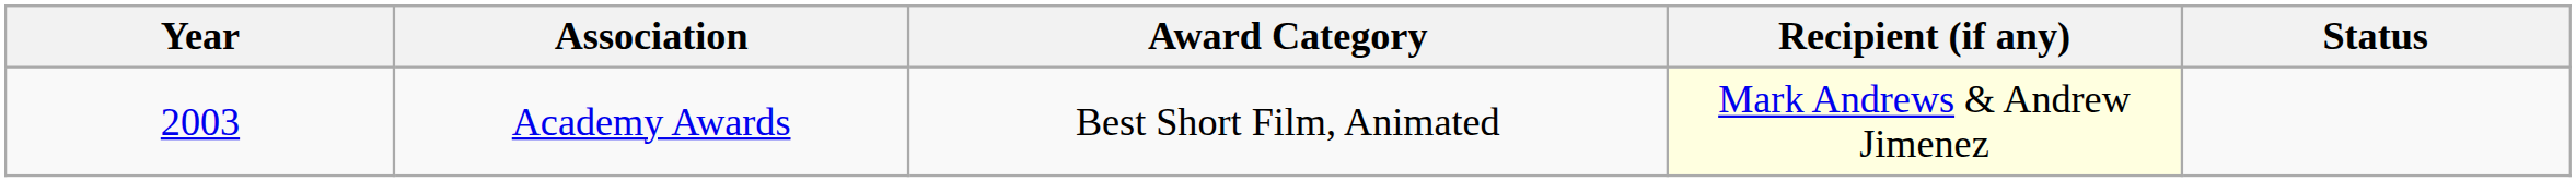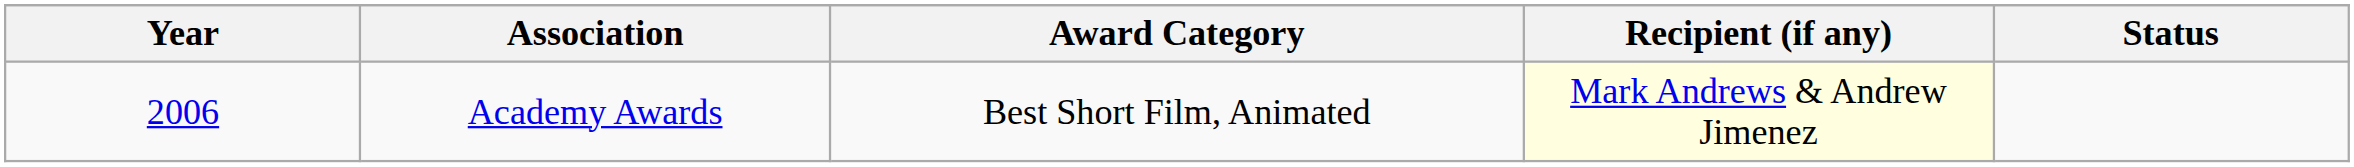Academy Awards | Year: 2003 -> 2006
